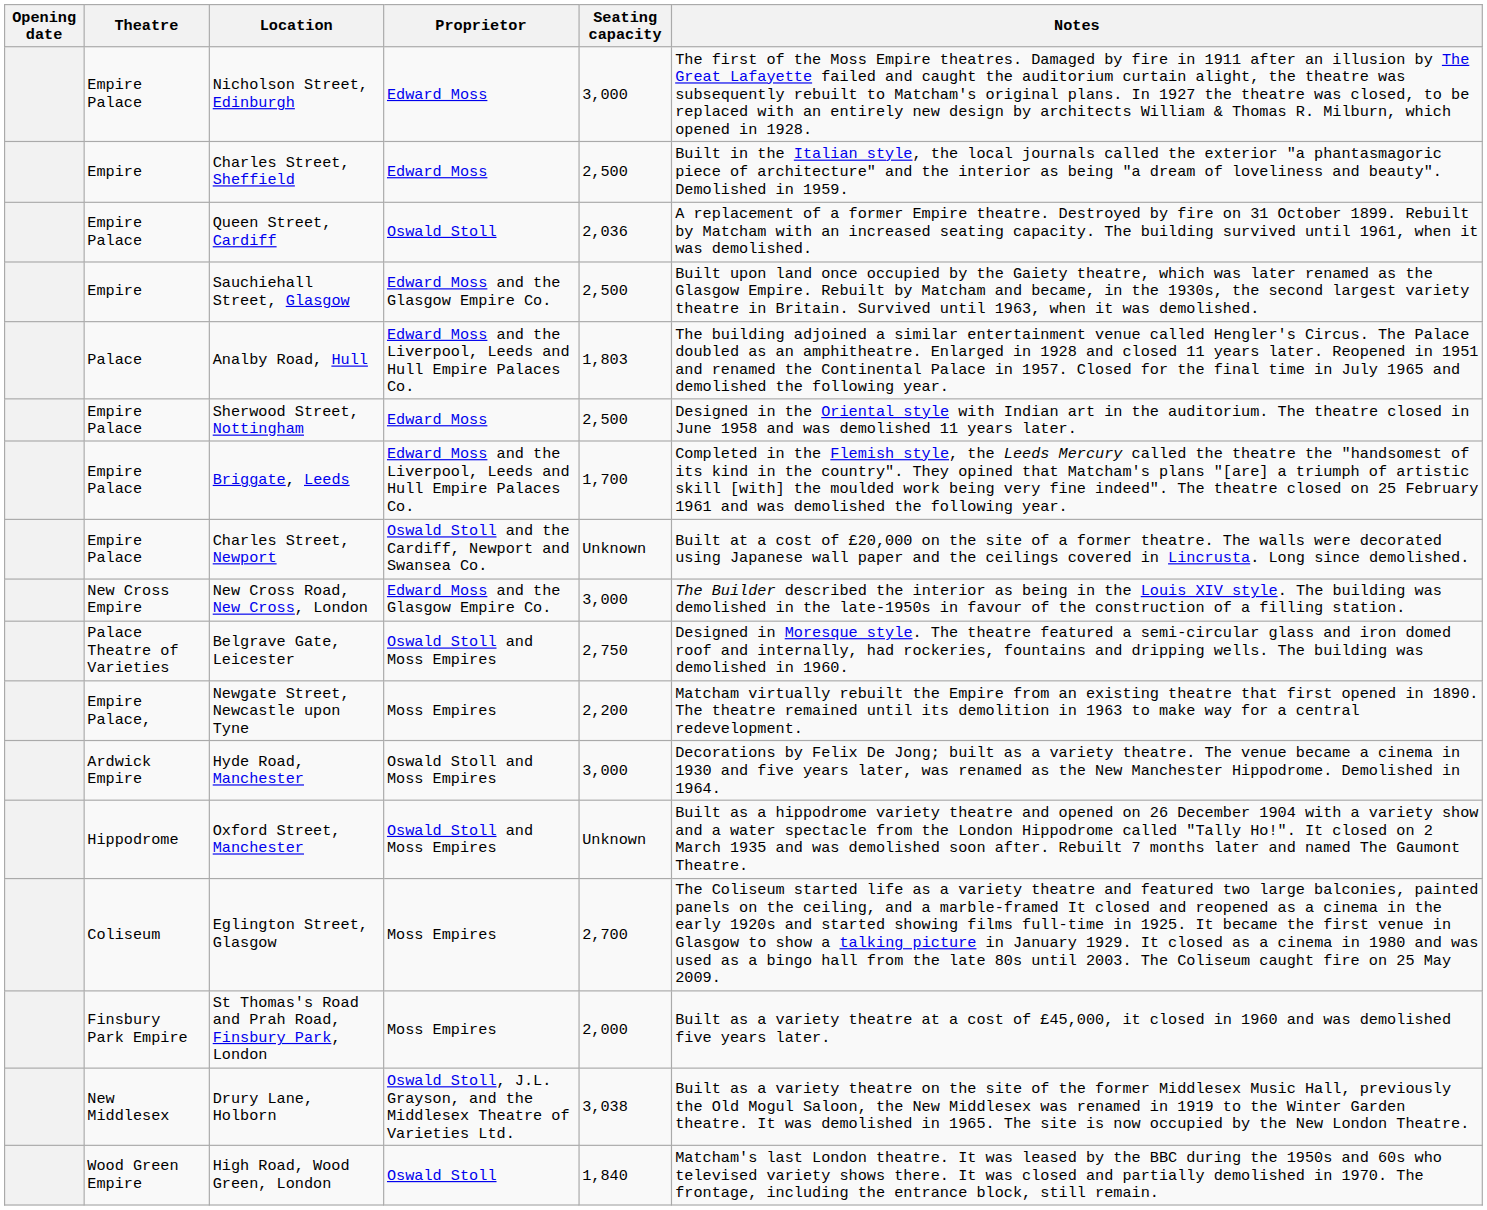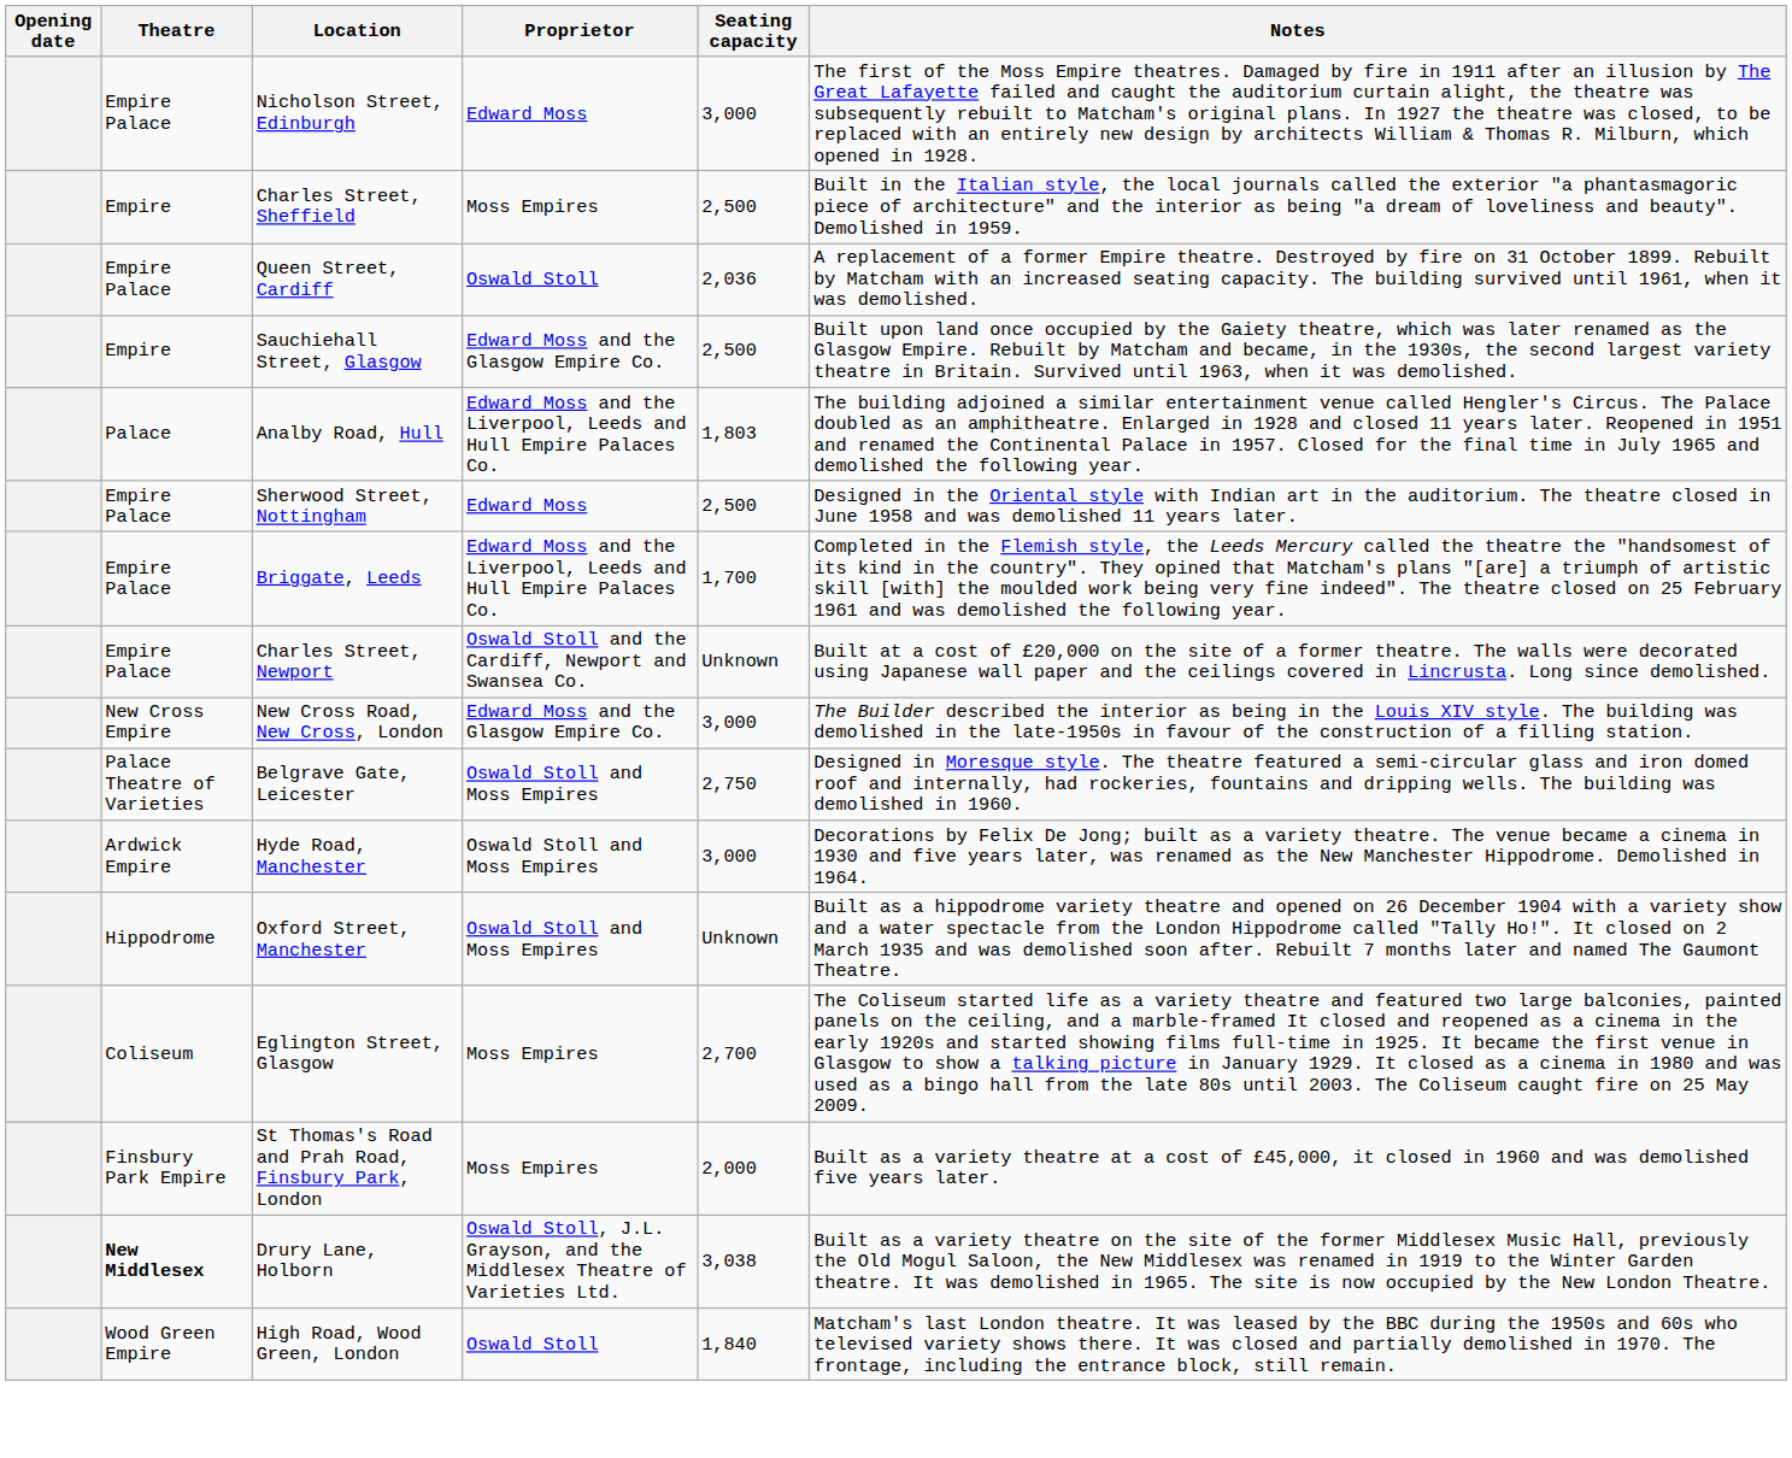Charles Street, Sheffield | Proprietor: Edward Moss -> Moss Empires
- row: Empire Palace, | Newgate Street, Newcastle upon Tyne | Moss Empires | 2,200 | Matcham virtually rebuilt the Empire from an existing theatre that first opened in 1890. The theatre remained until its demolition in 1963 to make way for a central redevelopment.
Drury Lane, Holborn | Theatre: normal -> bold
